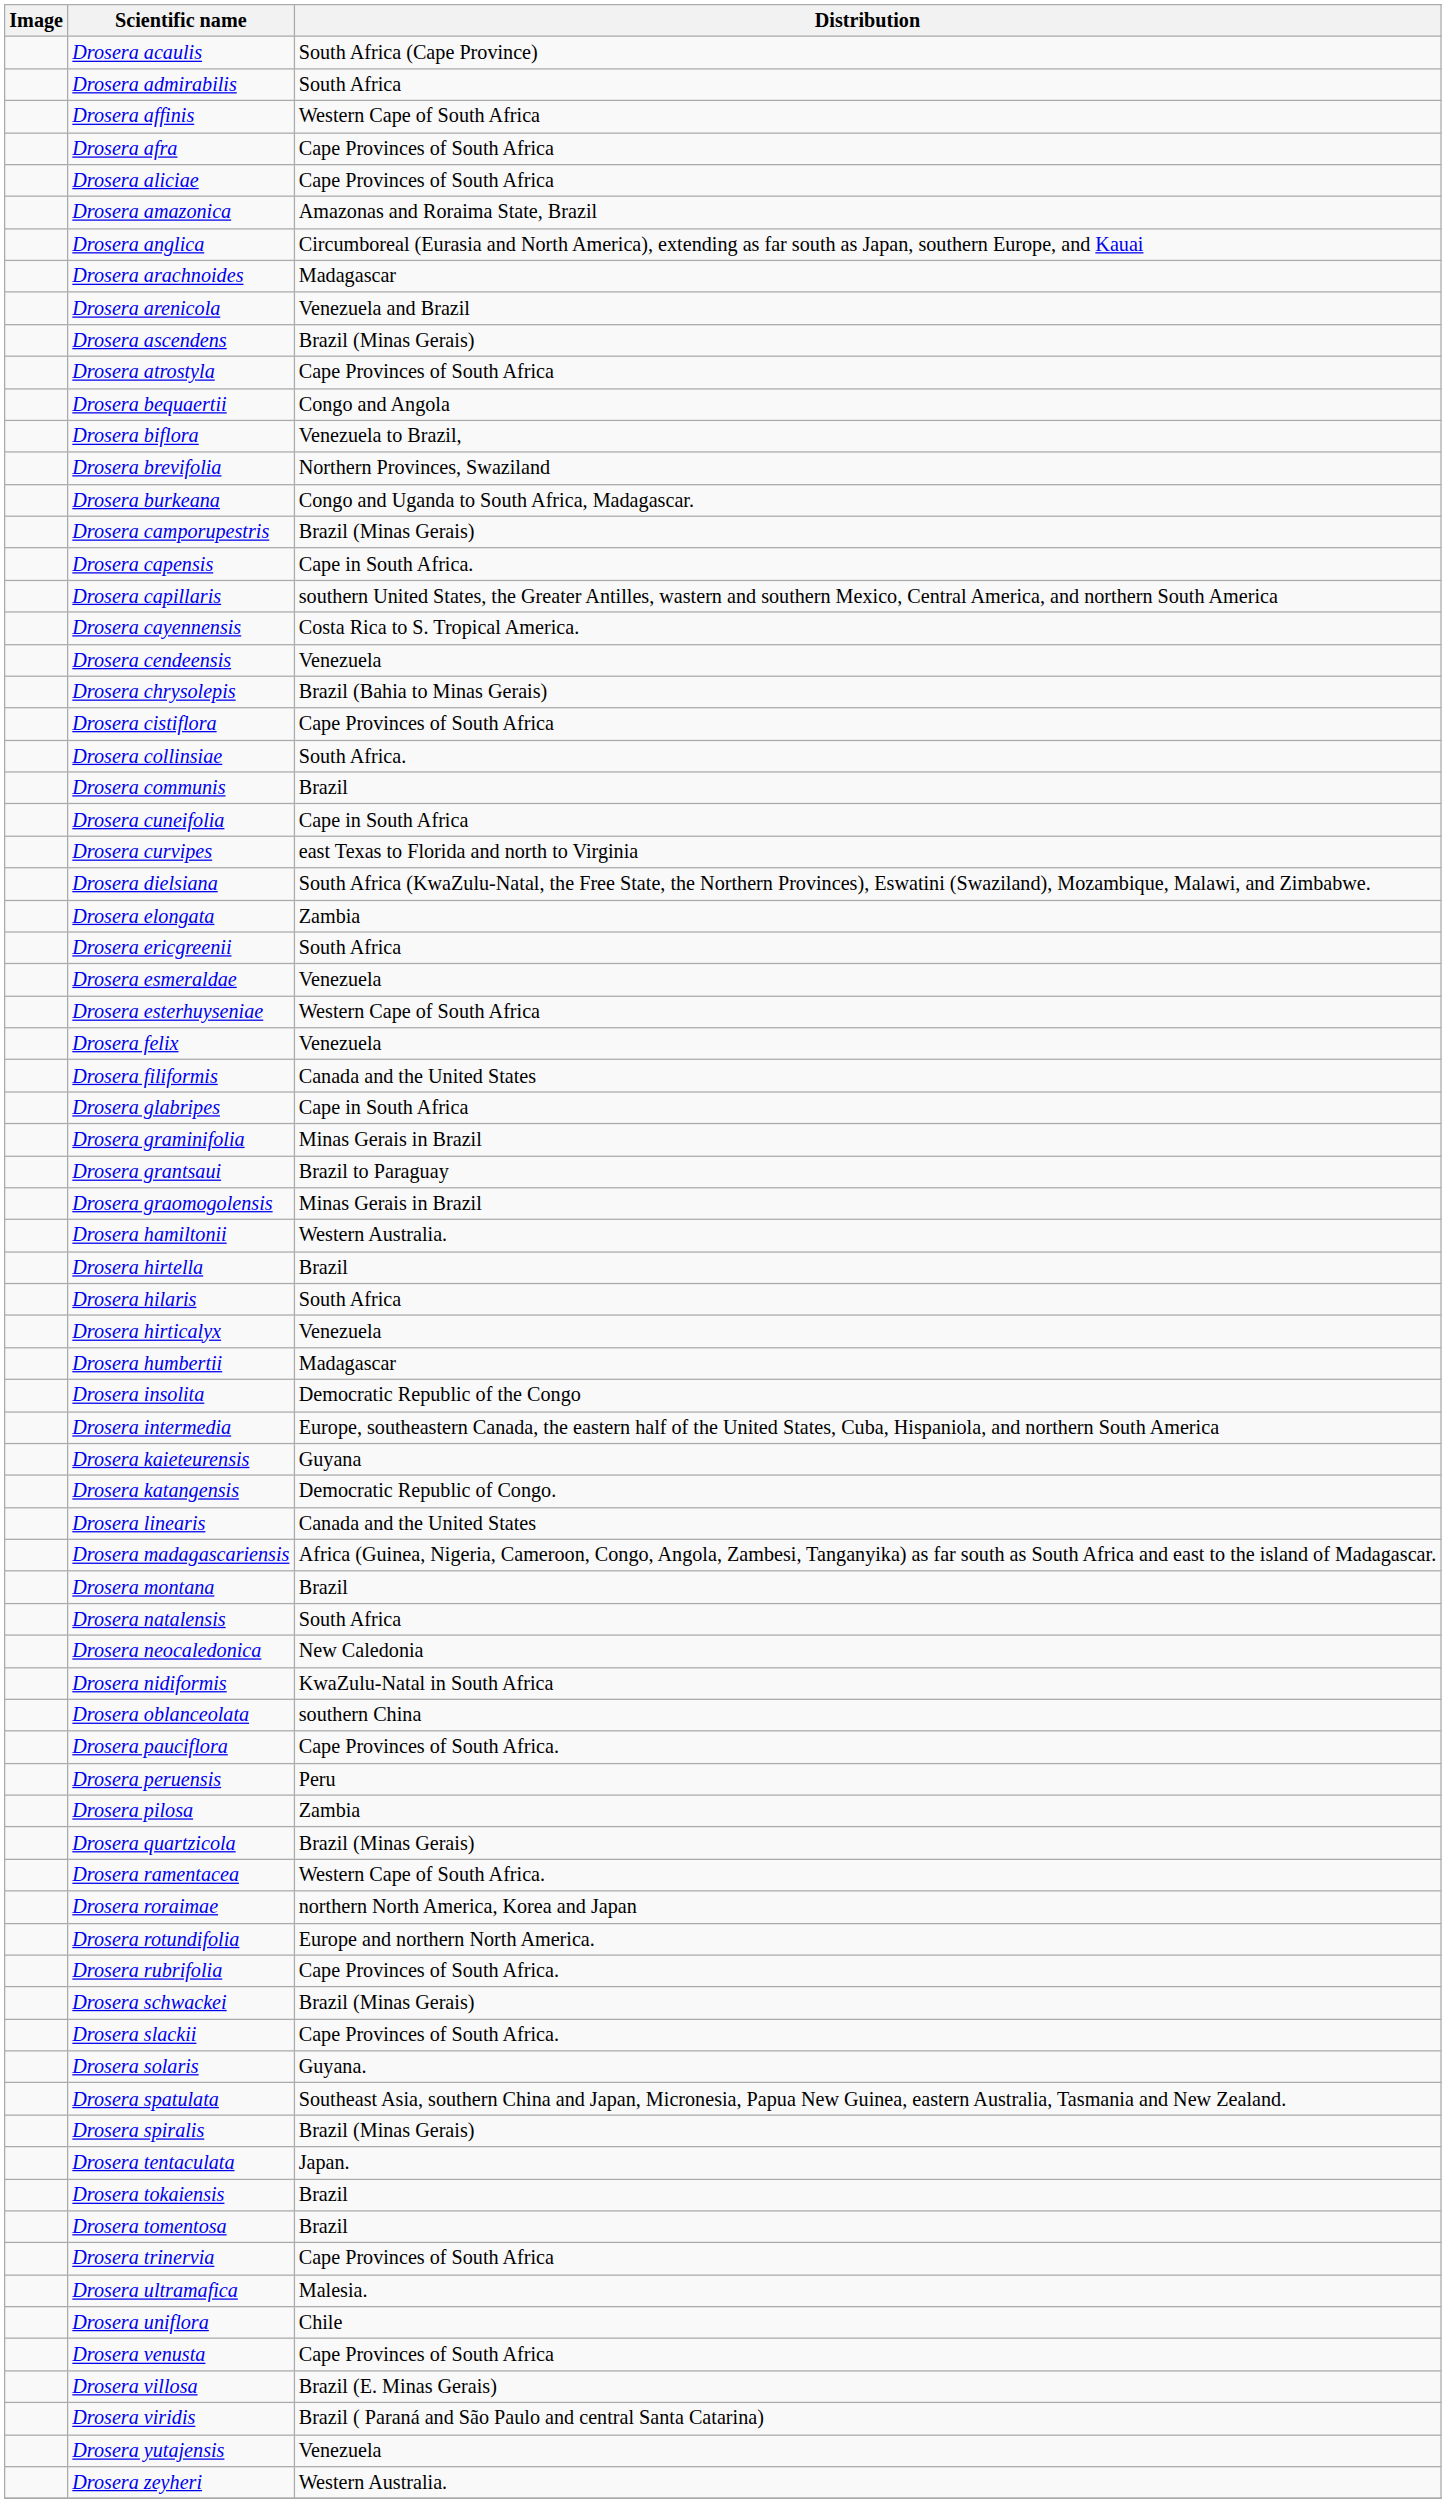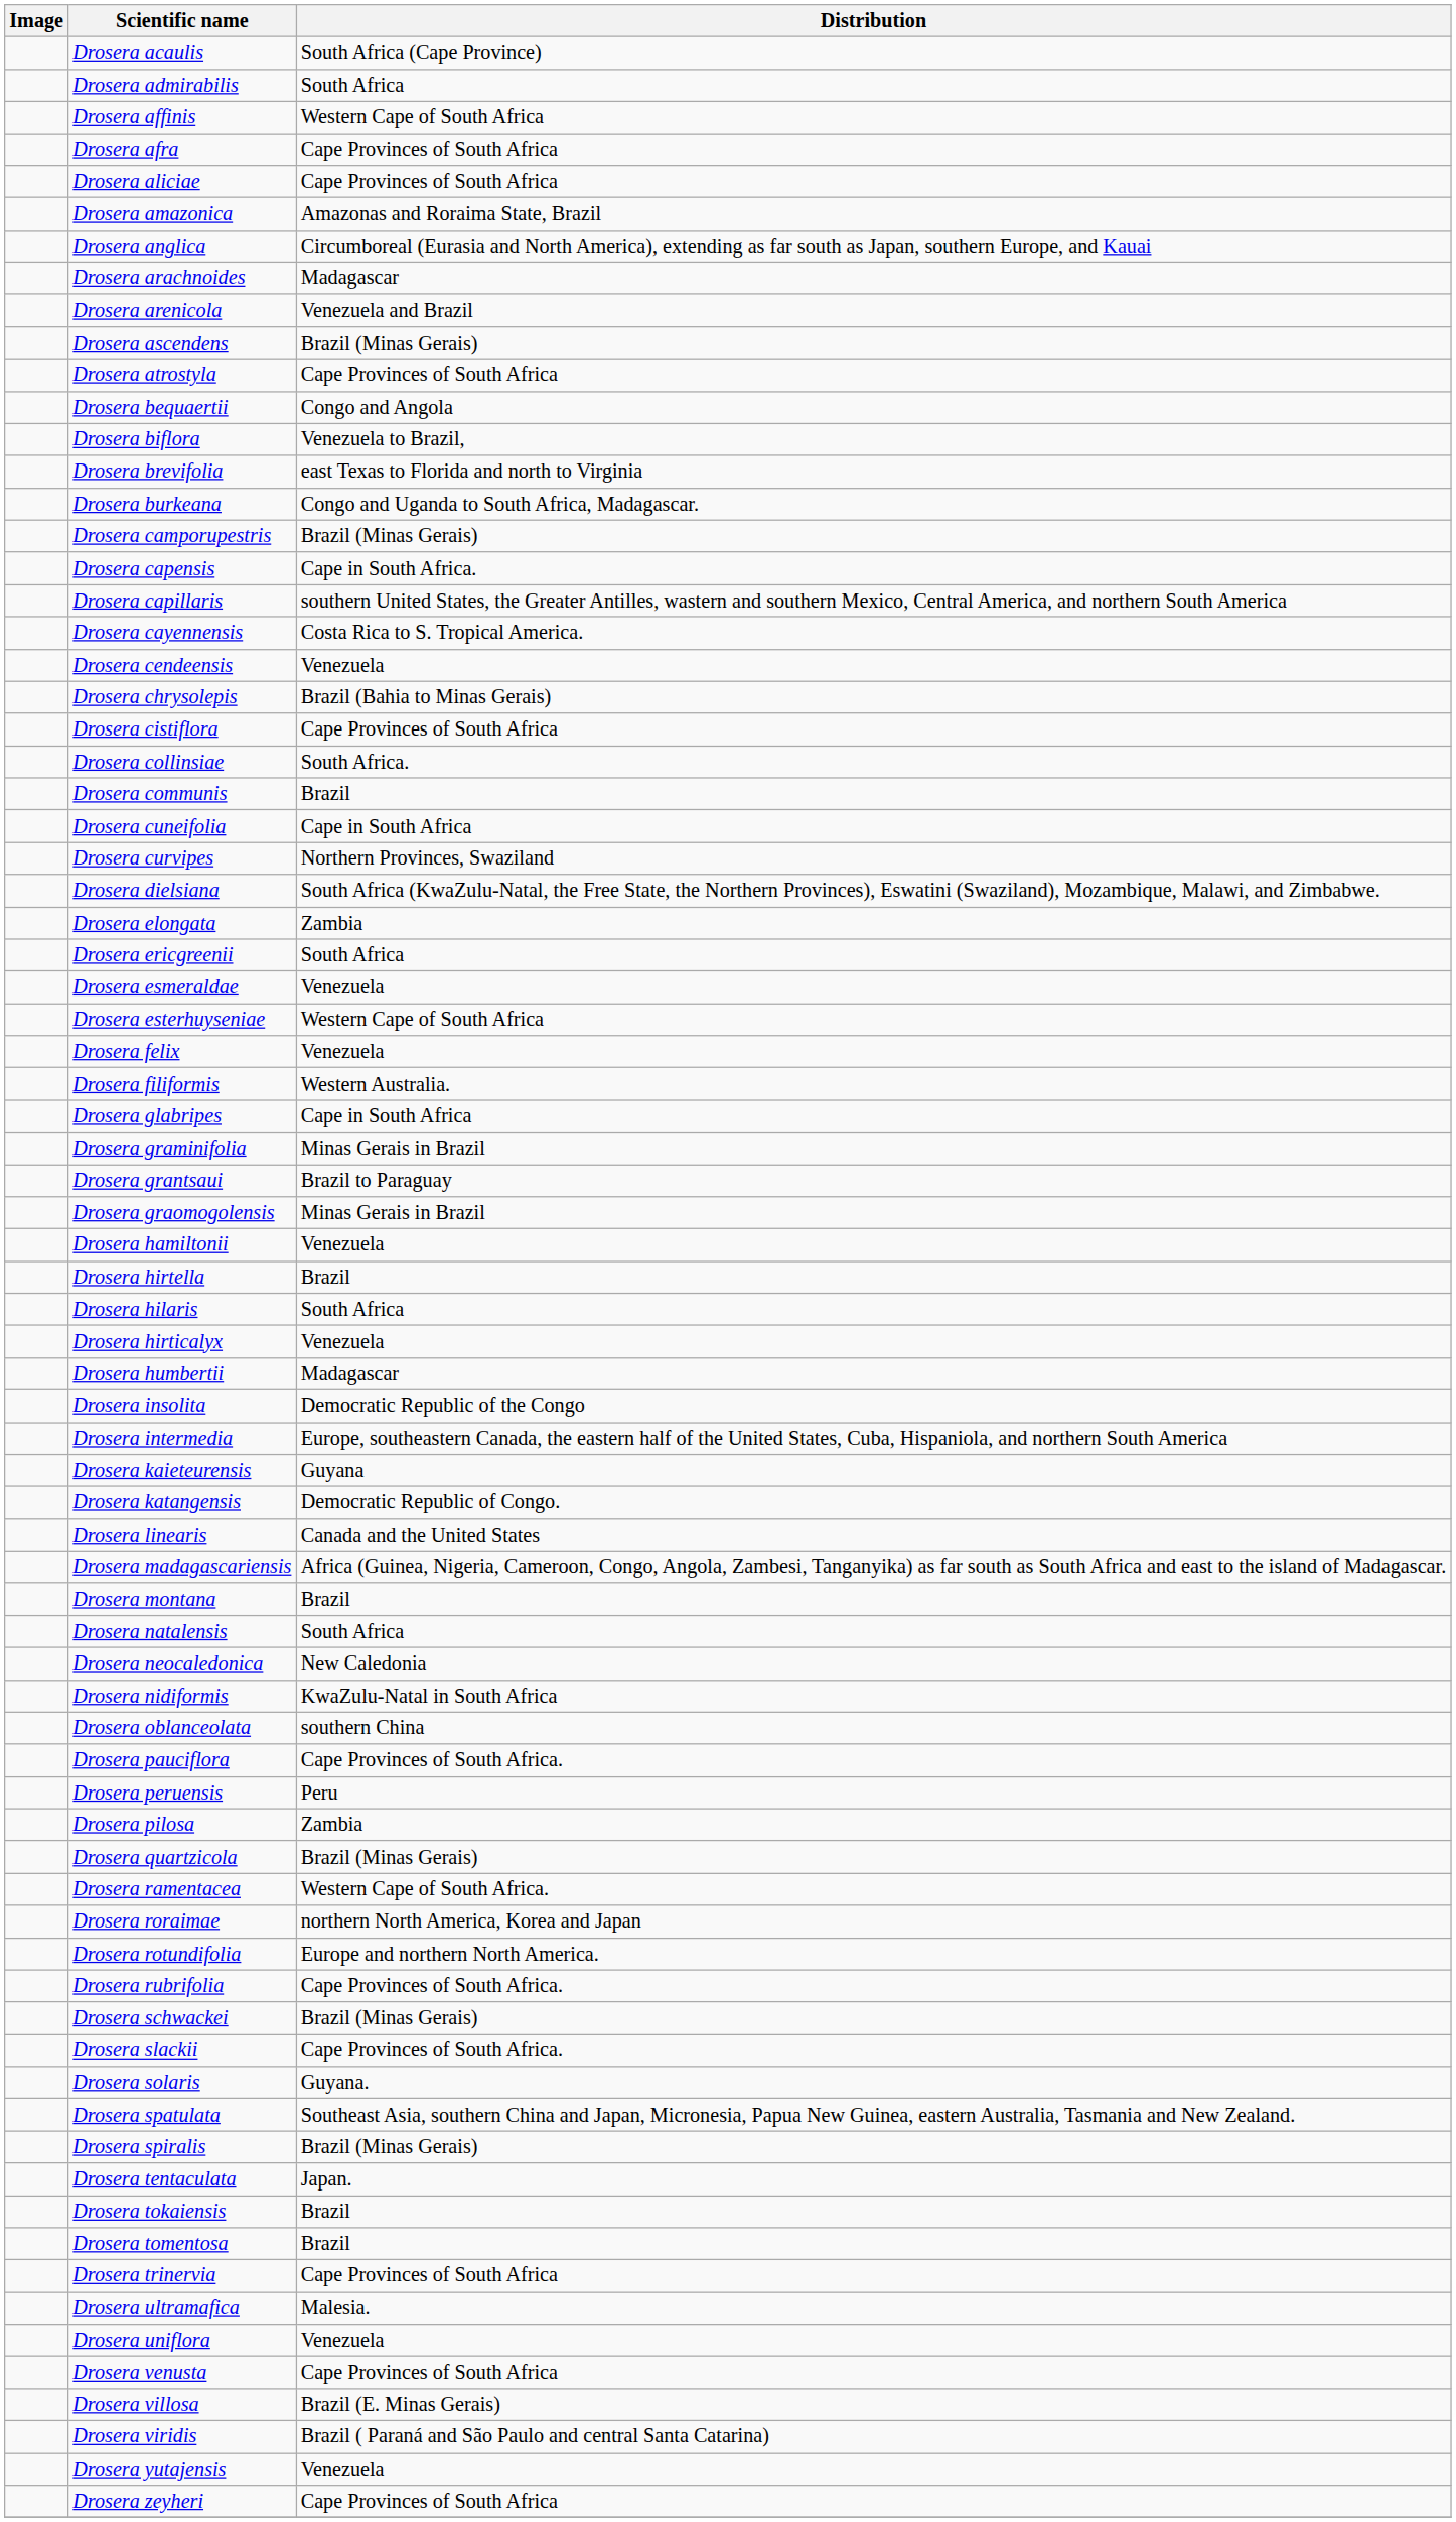Drosera brevifolia | Distribution: Northern Provinces, Swaziland -> east Texas to Florida and north to Virginia
Drosera curvipes | Distribution: east Texas to Florida and north to Virginia -> Northern Provinces, Swaziland
Drosera filiformis | Distribution: Canada and the United States -> Western Australia.
Drosera hamiltonii | Distribution: Western Australia. -> Venezuela
Drosera uniflora | Distribution: Chile -> Venezuela
Drosera zeyheri | Distribution: Western Australia. -> Cape Provinces of South Africa
